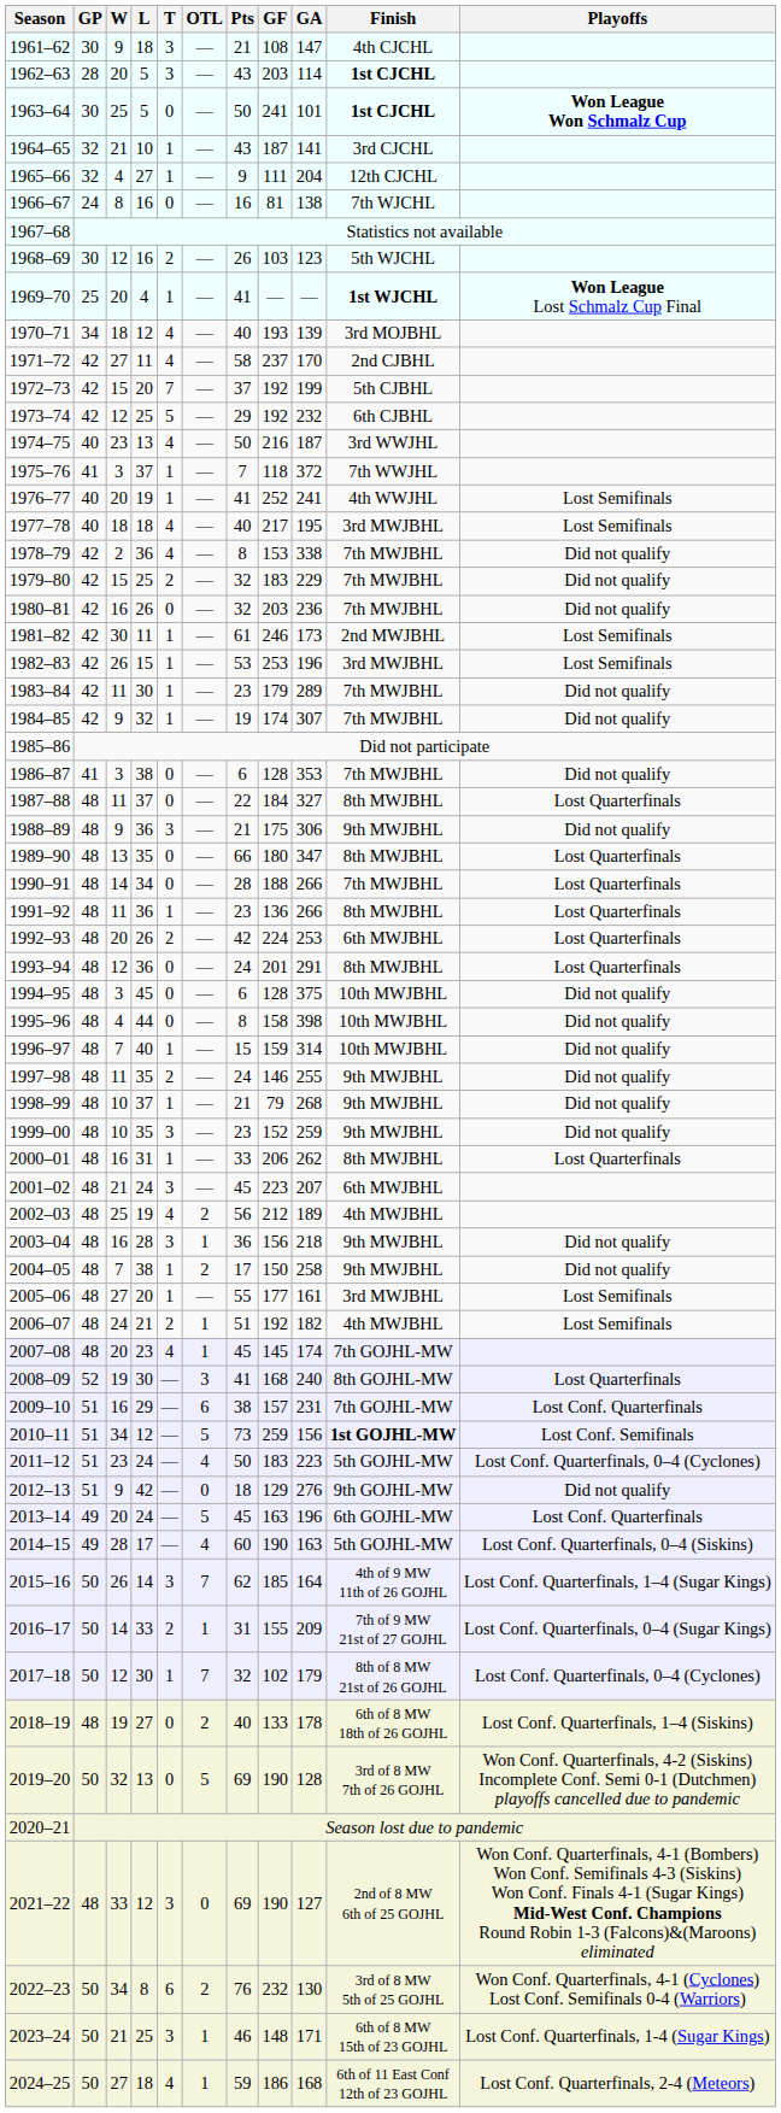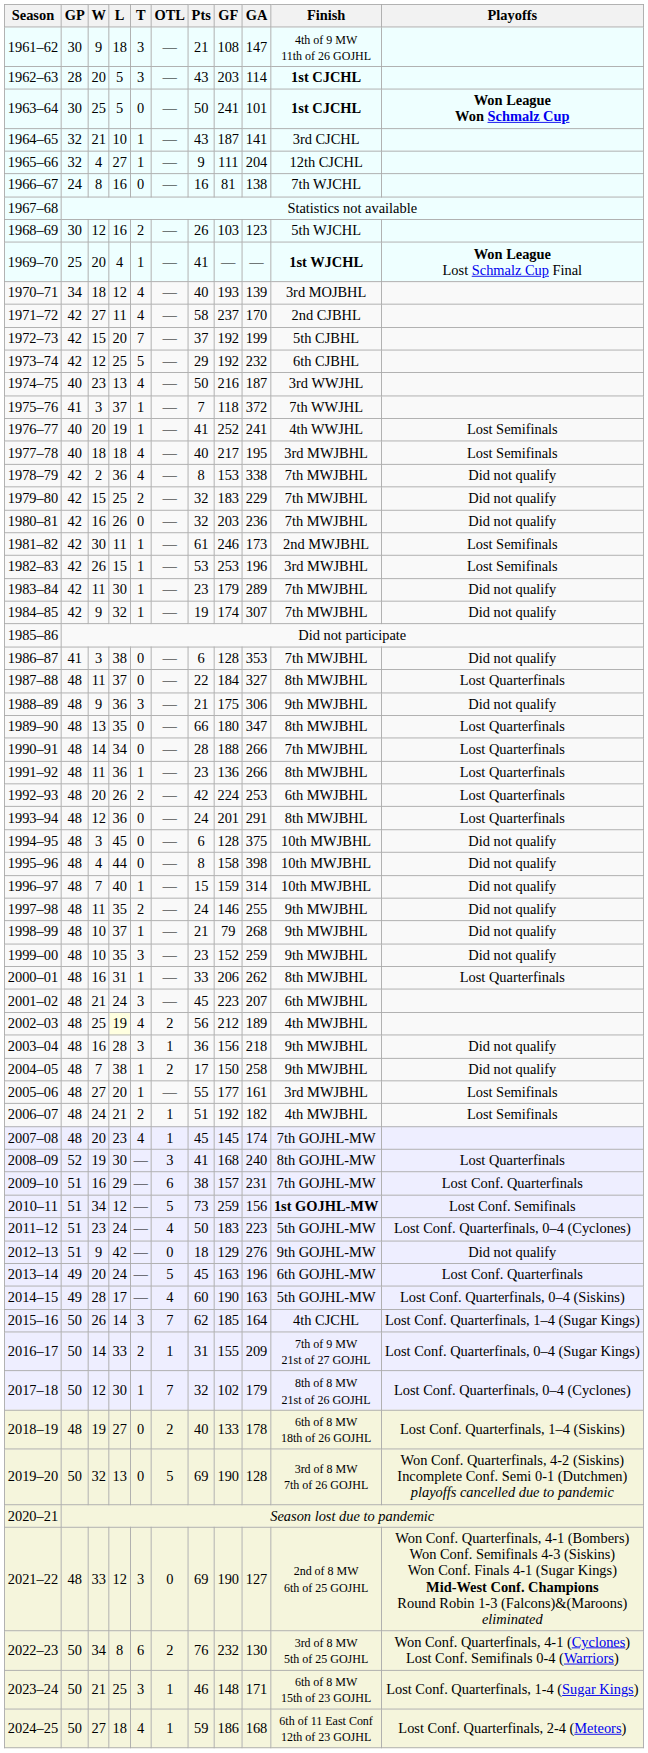1961–62 | Finish: 4th CJCHL -> 4th of 9 MW 11th of 26 GOJHL
2002–03 | L: no background -> lightyellow background
2015–16 | Finish: 4th of 9 MW 11th of 26 GOJHL -> 4th CJCHL
